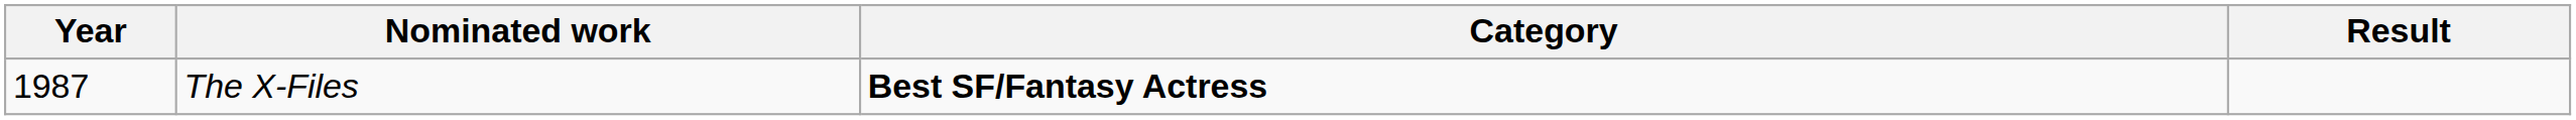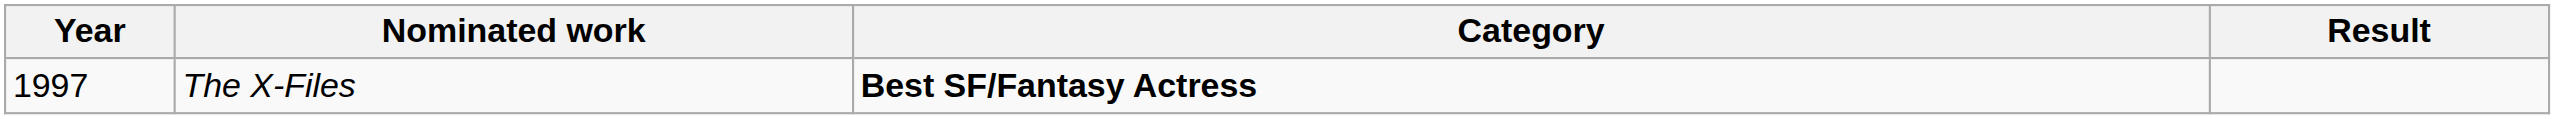The X-Files | Year: 1987 -> 1997
